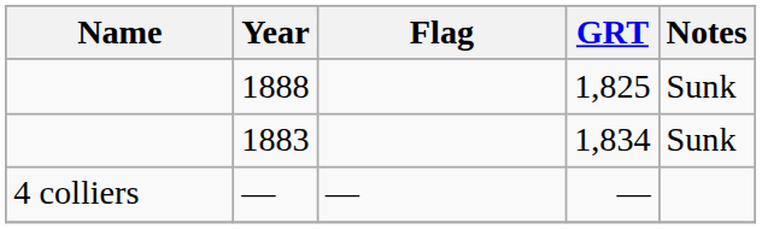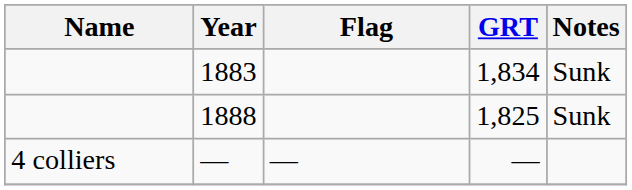rows swapped: 1883 <-> 1888
